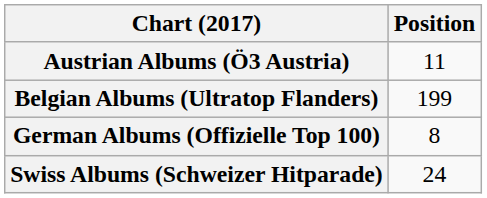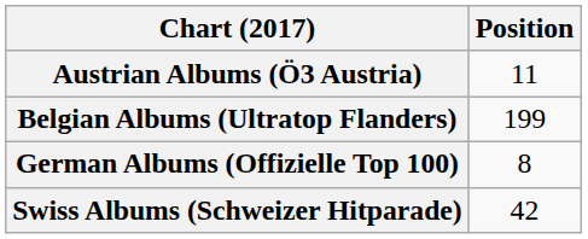Swiss Albums (Schweizer Hitparade) | Position: 24 -> 42
